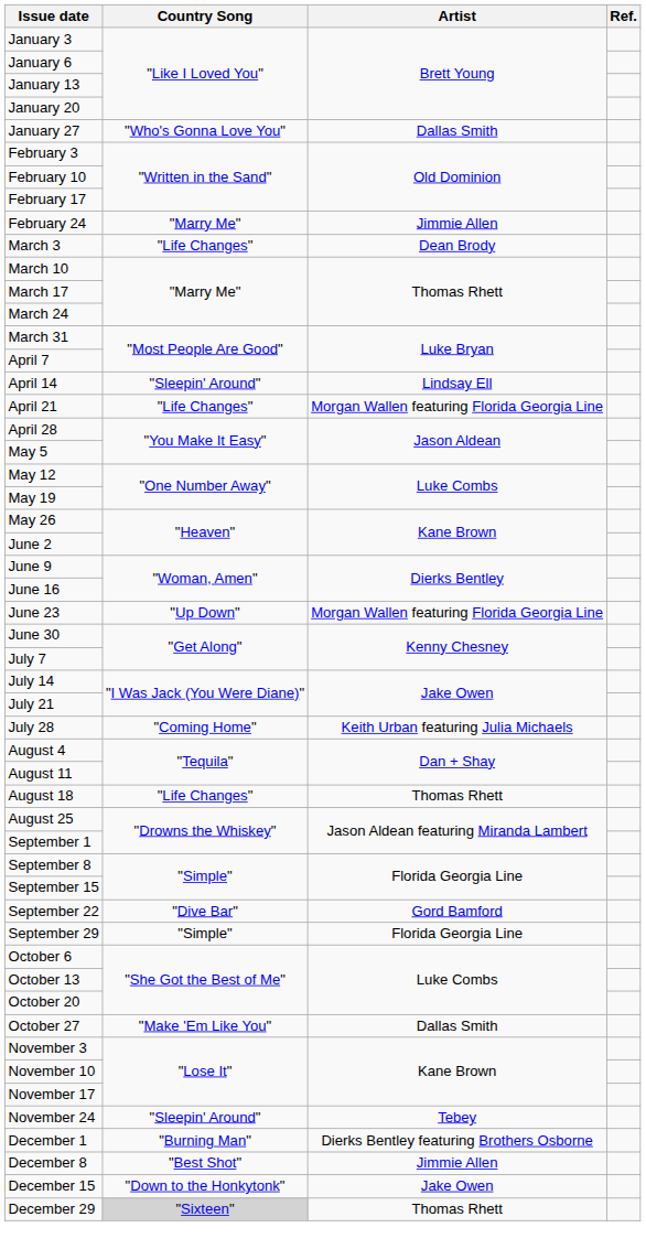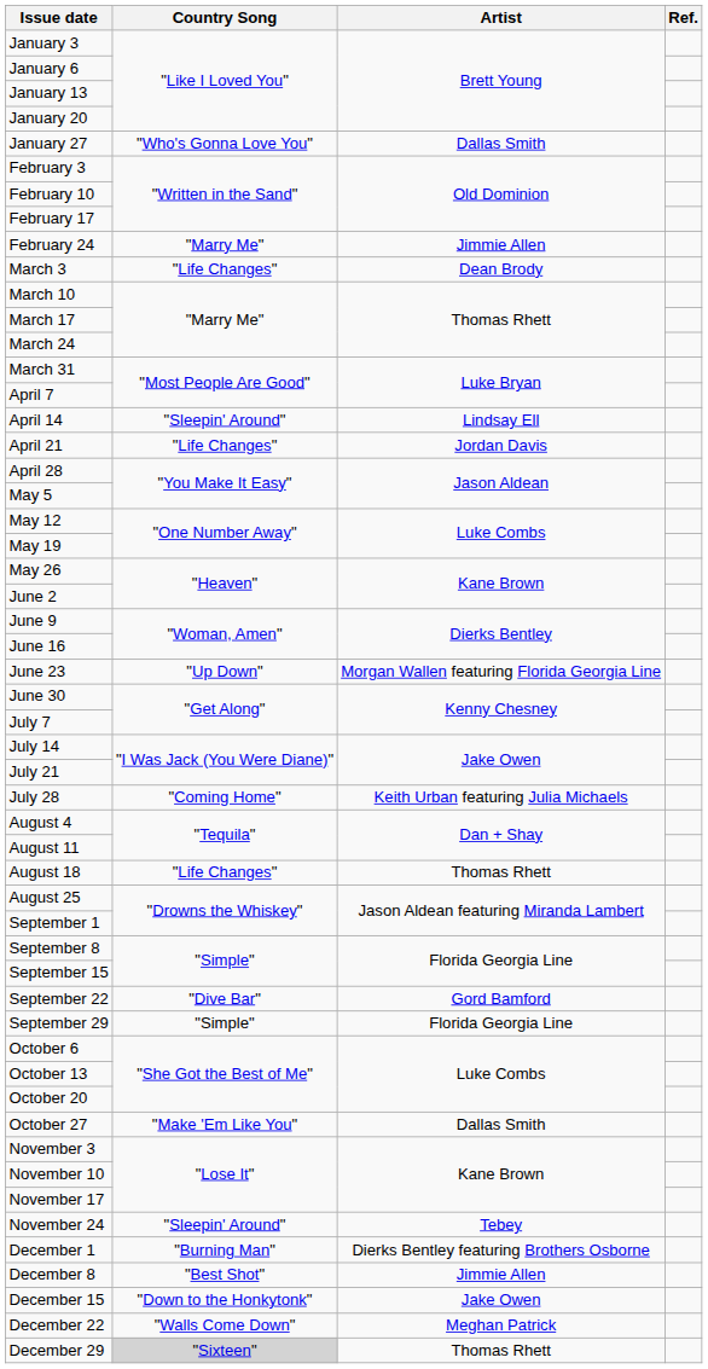April 21 | Artist: Morgan Wallen featuring Florida Georgia Line -> Jordan Davis
+ row: December 22 | "Walls Come Down" | Meghan Patrick
